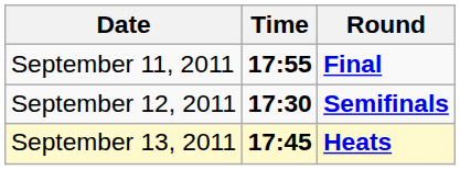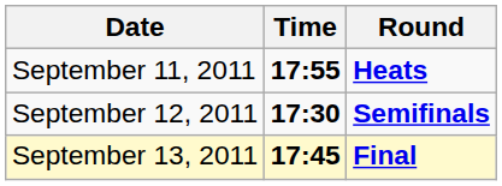September 11, 2011 | Round: Final -> Heats
September 13, 2011 | Round: Heats -> Final
